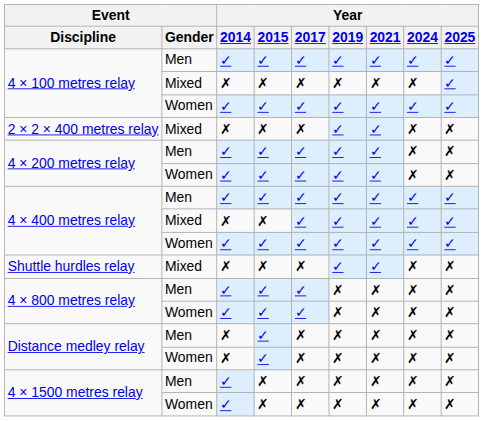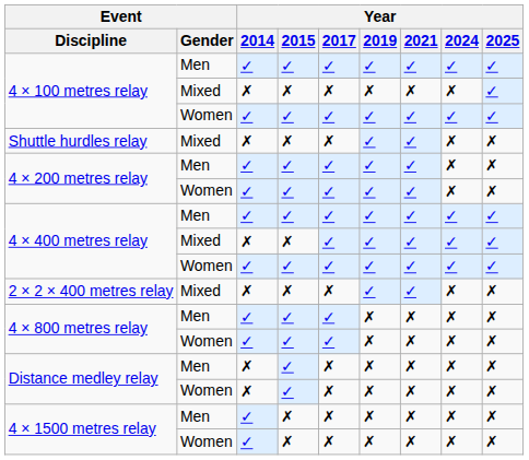rows swapped: Shuttle hurdles relay <-> 2 × 2 × 400 metres relay
